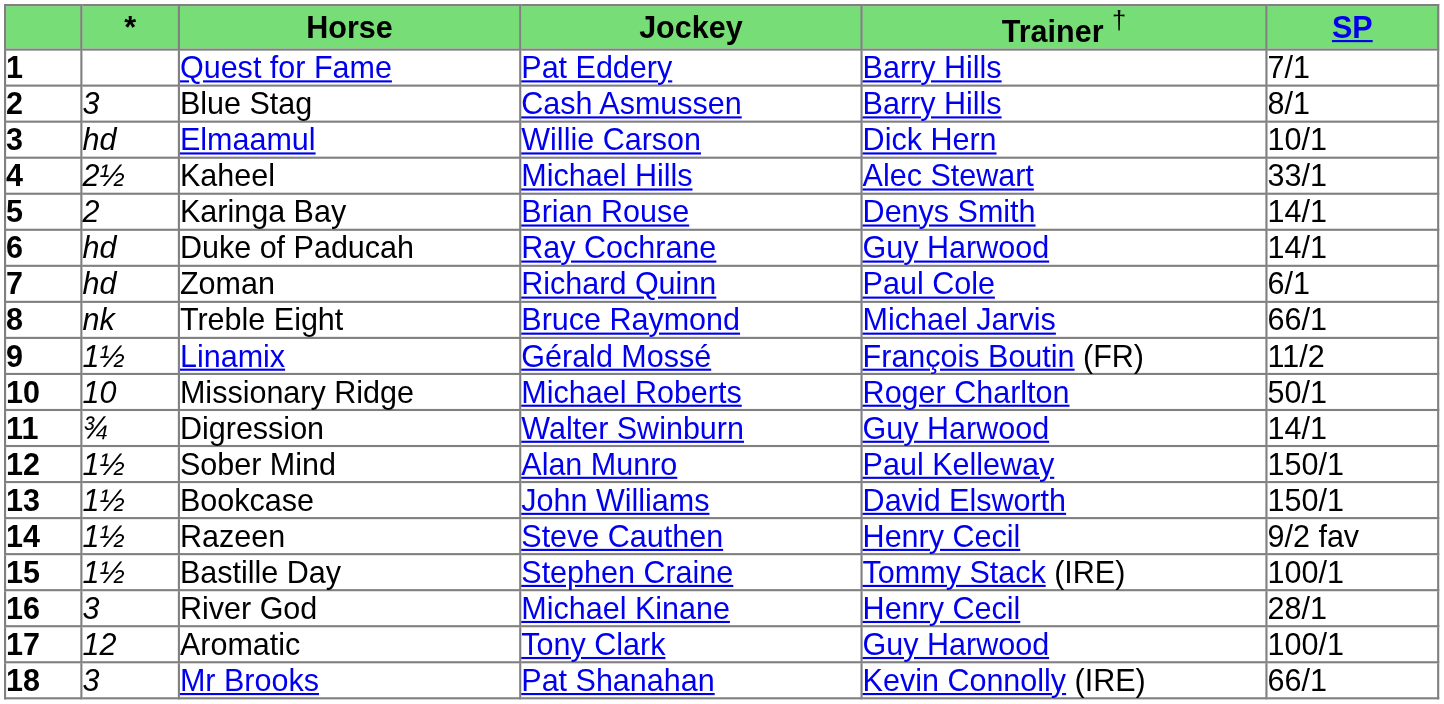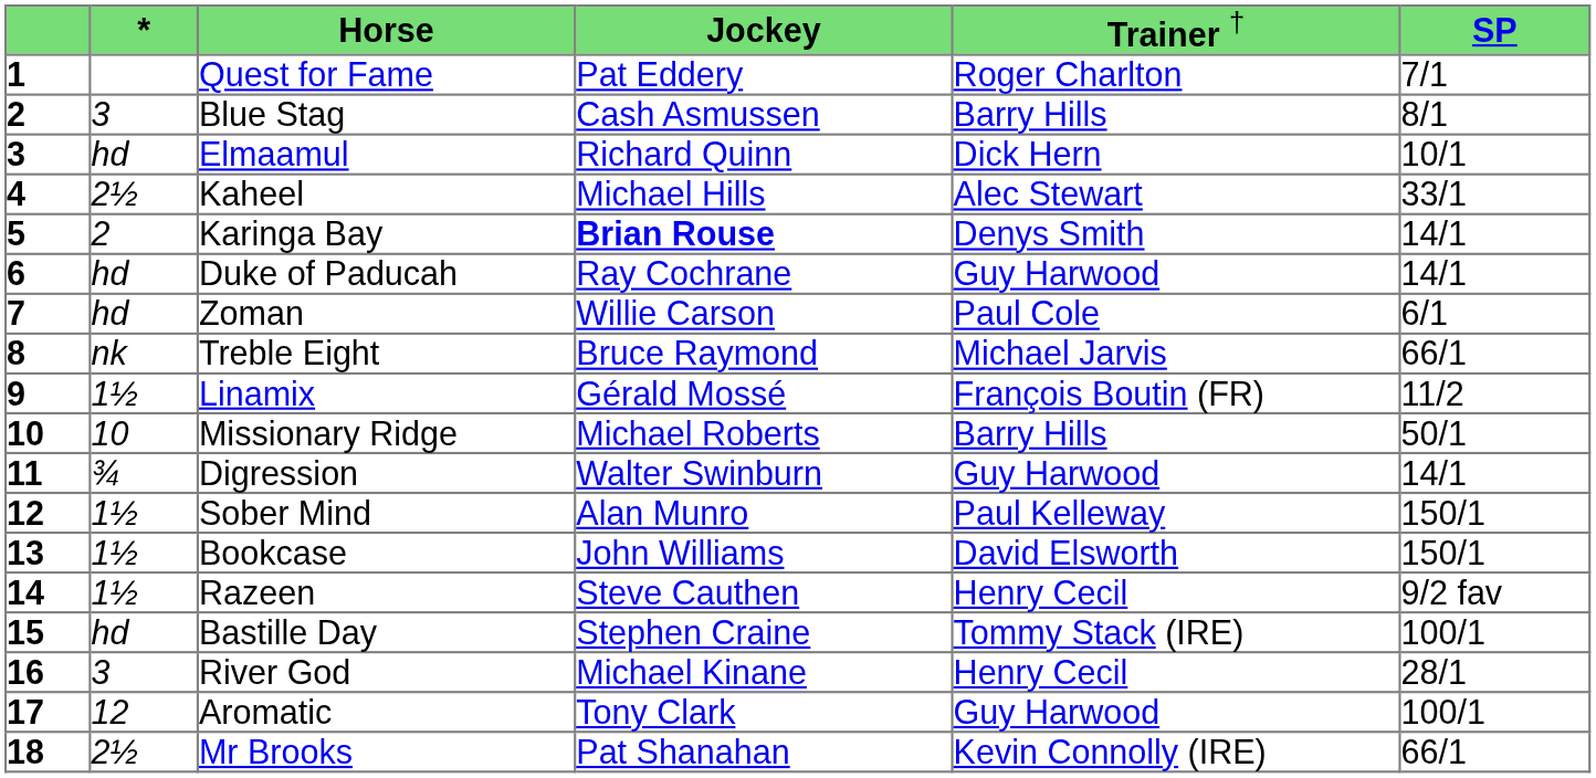Quest for Fame | column 5: Barry Hills -> Roger Charlton
Elmaamul | column 4: Willie Carson -> Richard Quinn
Karinga Bay | column 4: normal -> bold
Zoman | column 4: Richard Quinn -> Willie Carson
Missionary Ridge | column 5: Roger Charlton -> Barry Hills
Bastille Day | column 2: 1½ -> hd
Mr Brooks | column 2: 3 -> 2½
